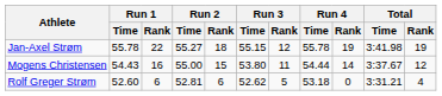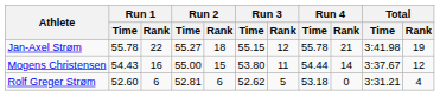Jan-Axel Strøm | Run 4 / Rank: 19 -> 21
